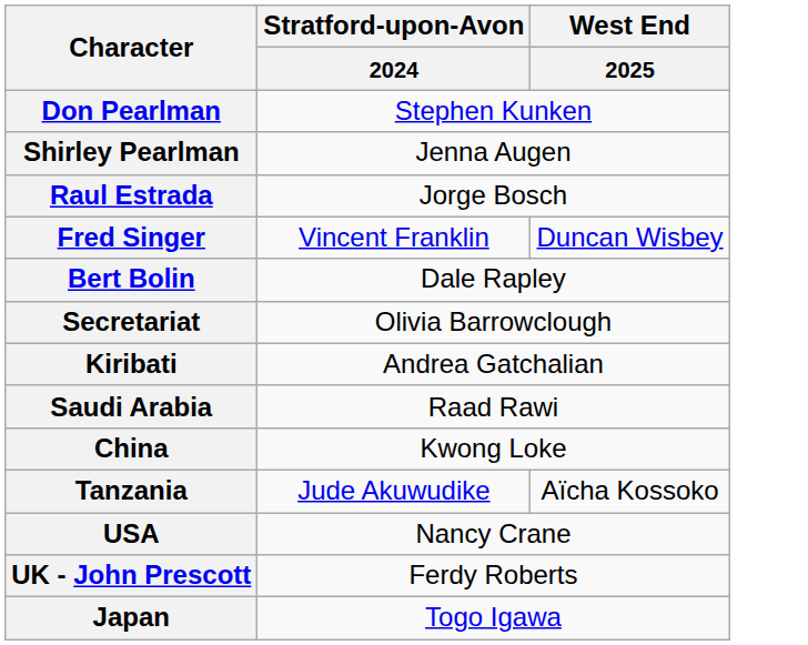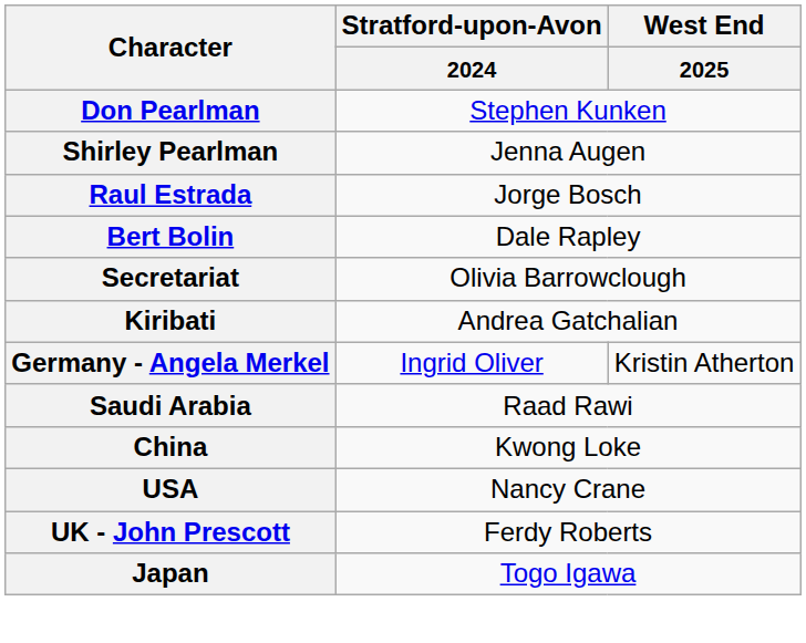- row: Fred Singer | Vincent Franklin | Duncan Wisbey
+ row: Germany - Angela Merkel | Ingrid Oliver | Kristin Atherton
- row: Tanzania | Jude Akuwudike | Aïcha Kossoko
